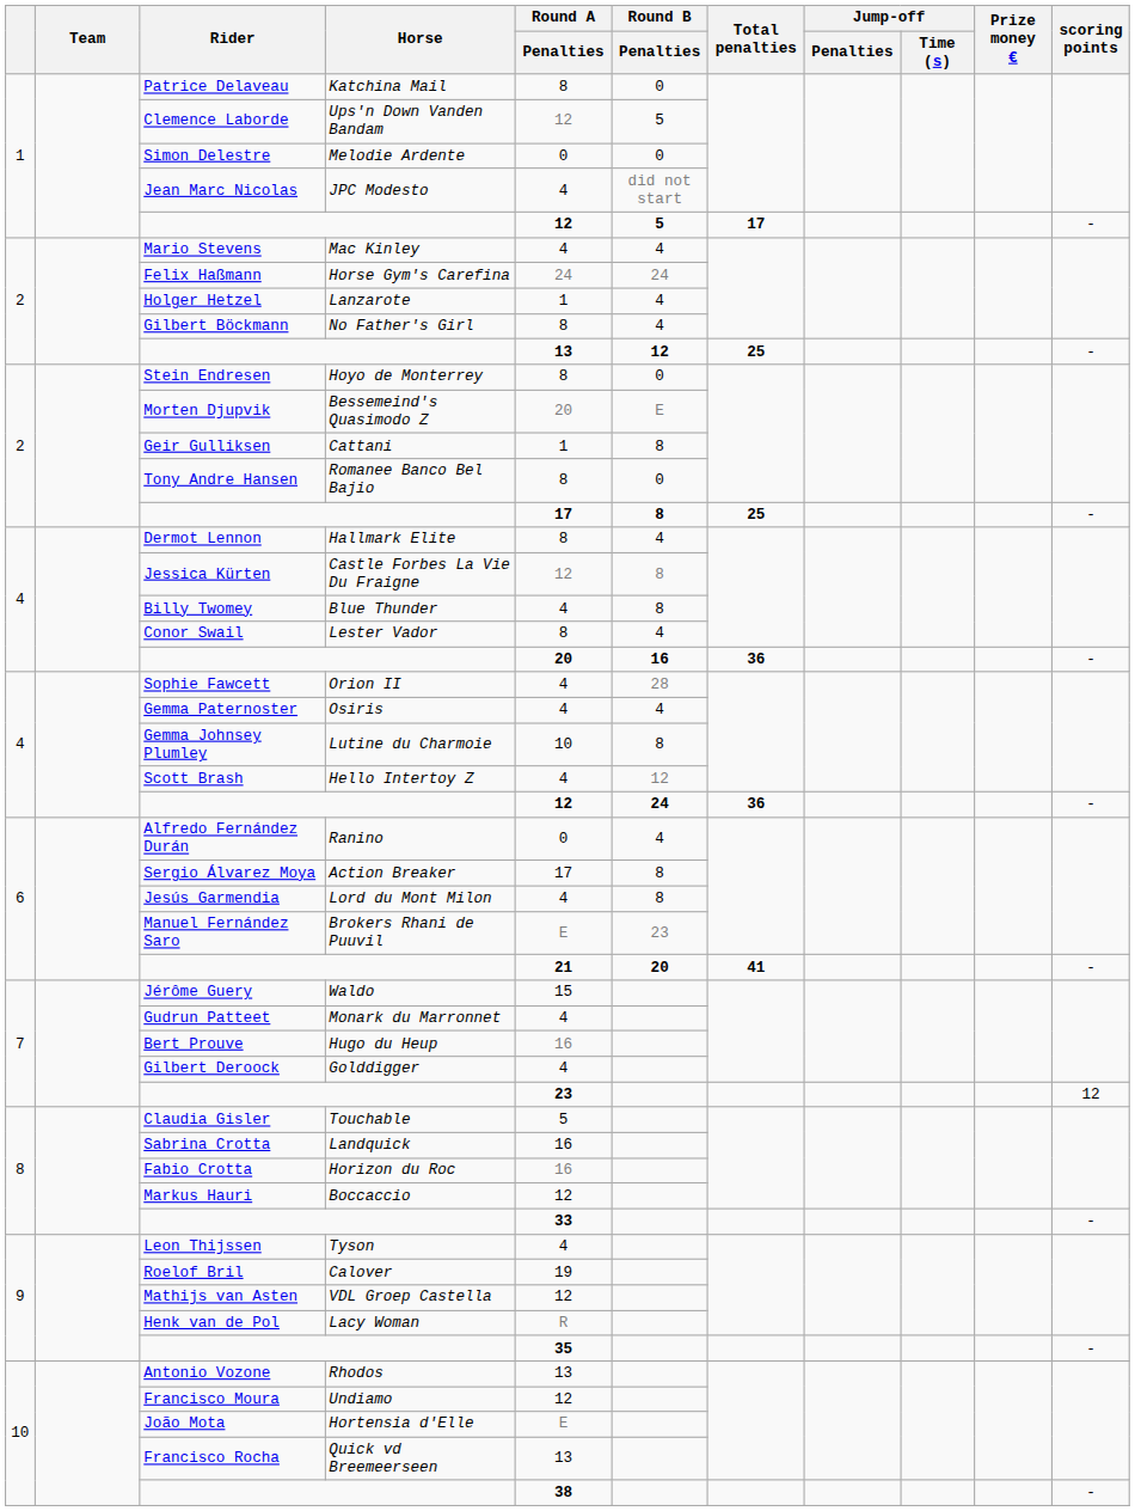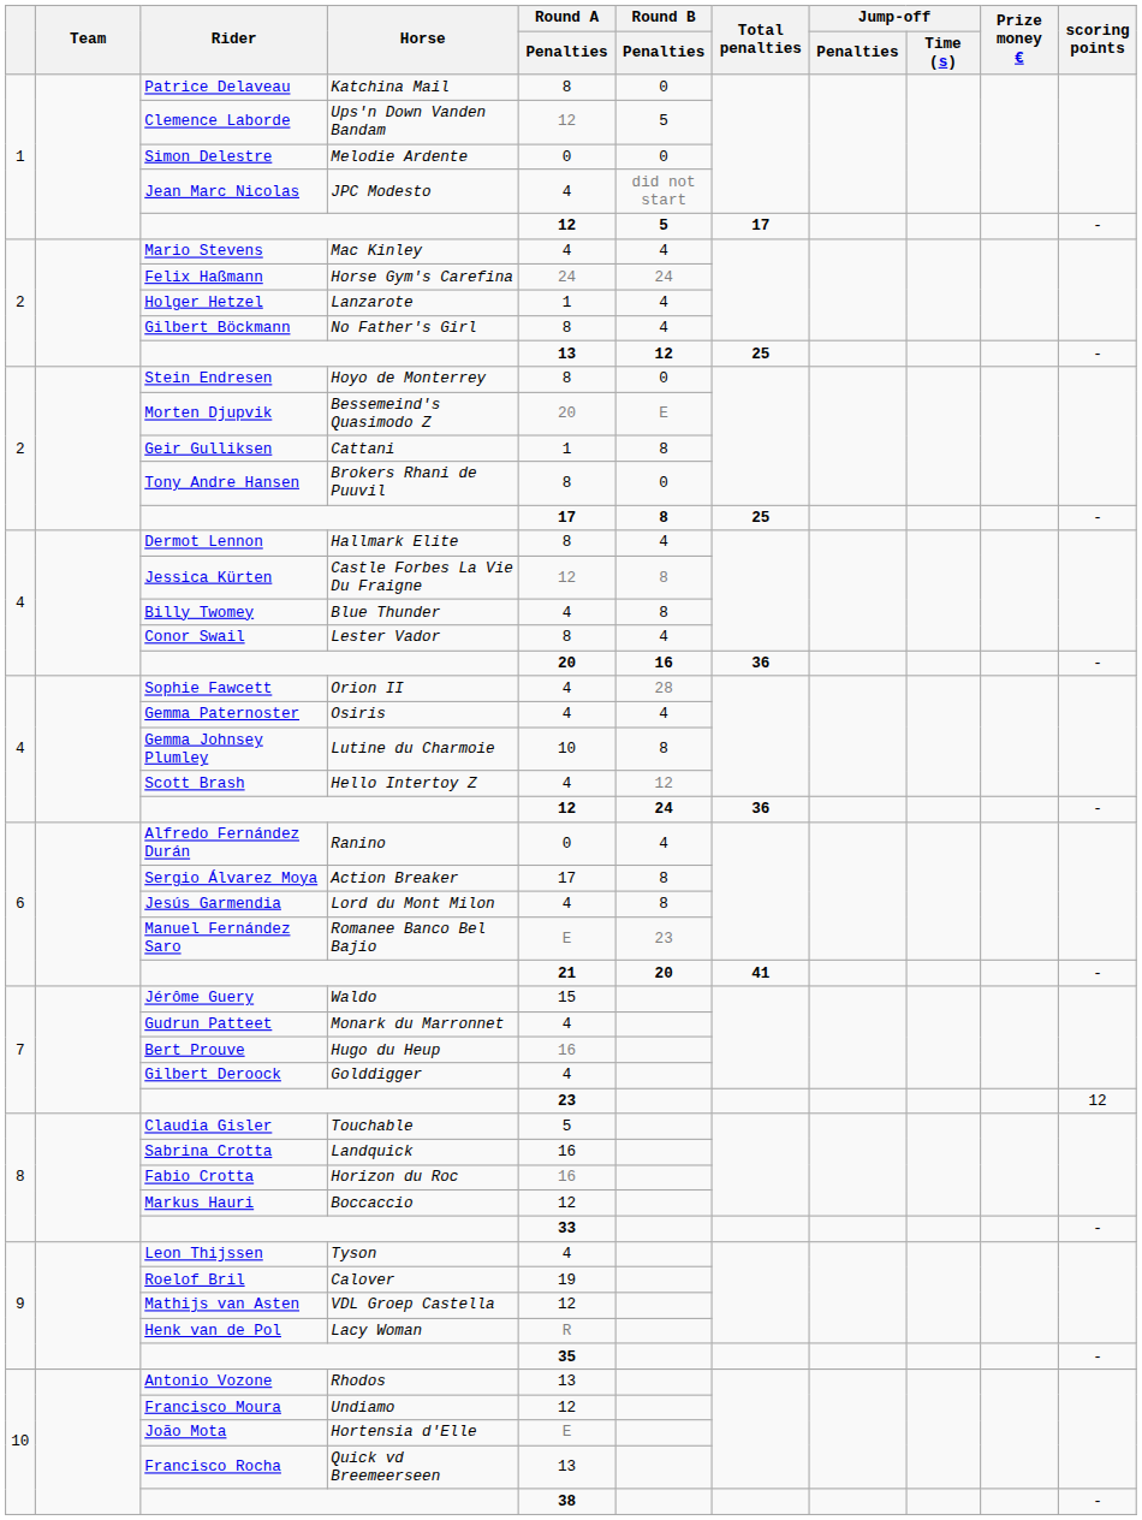Tony Andre Hansen | Horse: Romanee Banco Bel Bajio -> Brokers Rhani de Puuvil
Manuel Fernández Saro | Horse: Brokers Rhani de Puuvil -> Romanee Banco Bel Bajio
